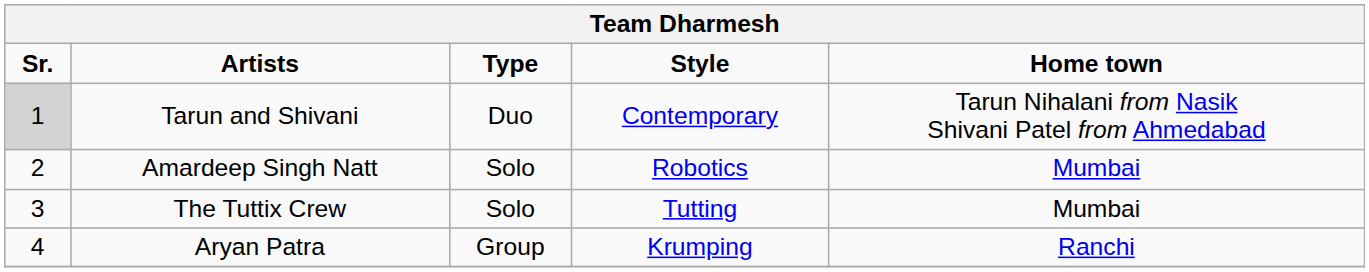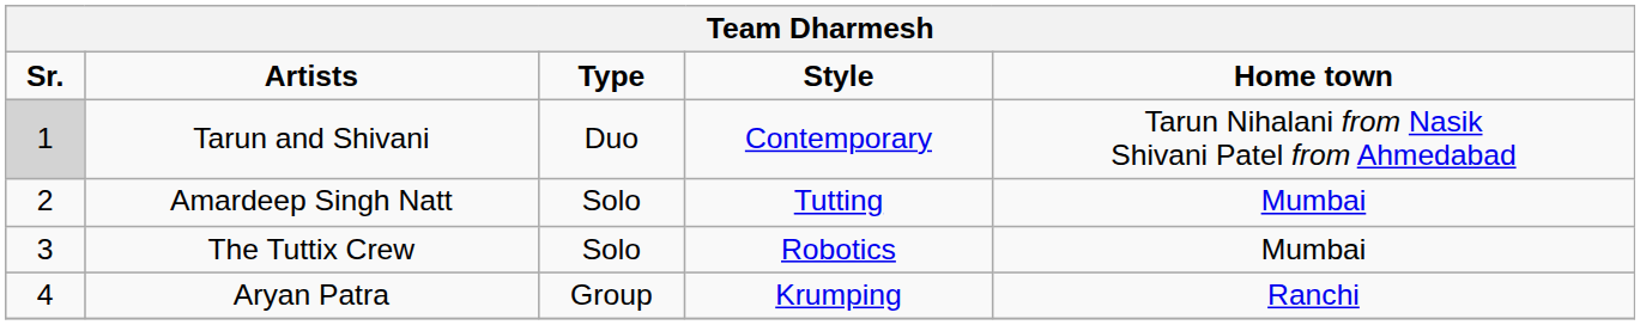Amardeep Singh Natt | Style: Robotics -> Tutting
The Tuttix Crew | Style: Tutting -> Robotics
